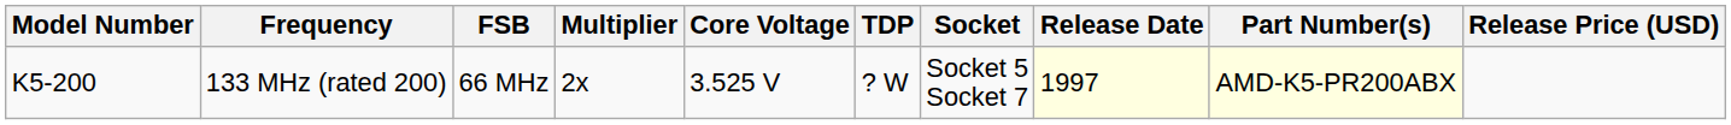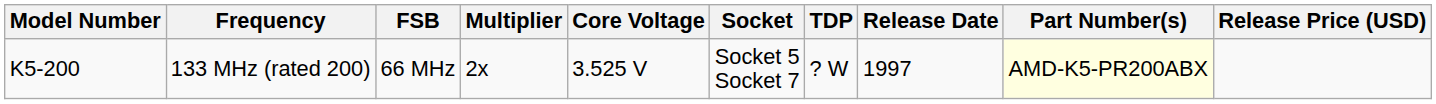columns swapped: TDP <-> Socket
133 MHz (rated 200) | Release Date: lightyellow background -> no background
